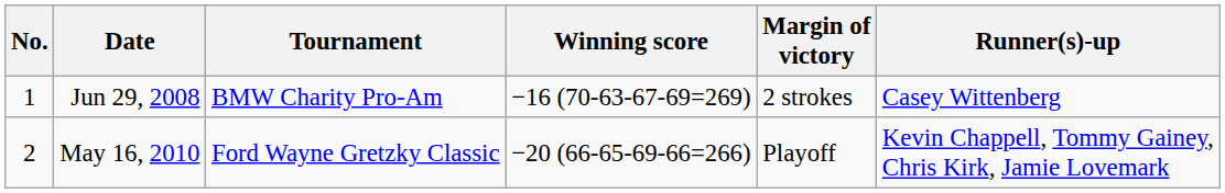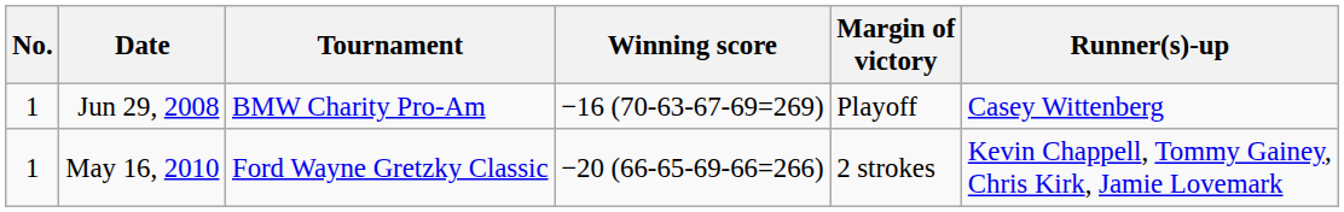Jun 29, 2008 | Margin of victory: 2 strokes -> Playoff
May 16, 2010 | No.: 2 -> 1
May 16, 2010 | Margin of victory: Playoff -> 2 strokes
